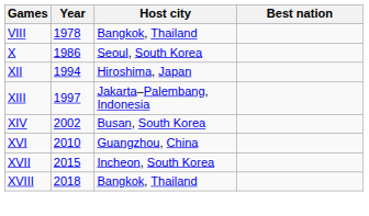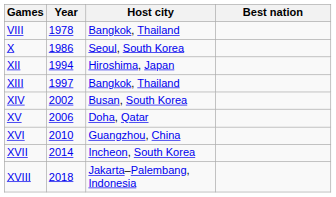XIII | Host city: Jakarta–Palembang, Indonesia -> Bangkok, Thailand
+ row: XV | 2006 | Doha, Qatar
XVII | Year: 2015 -> 2014
XVIII | Host city: Bangkok, Thailand -> Jakarta–Palembang, Indonesia
